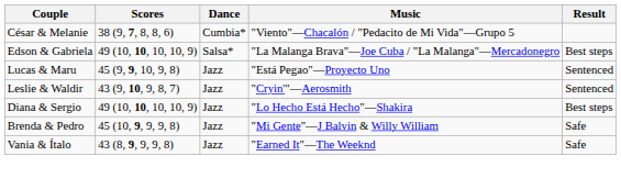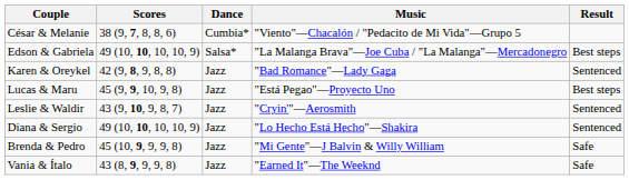+ row: Karen & Oreykel | 42 (9, 8, 9, 8, 8) | Jazz | "Bad Romance"—Lady Gaga | Sentenced
Lucas & Maru | Result: Sentenced -> Best steps
Diana & Sergio | Result: Best steps -> Sentenced
